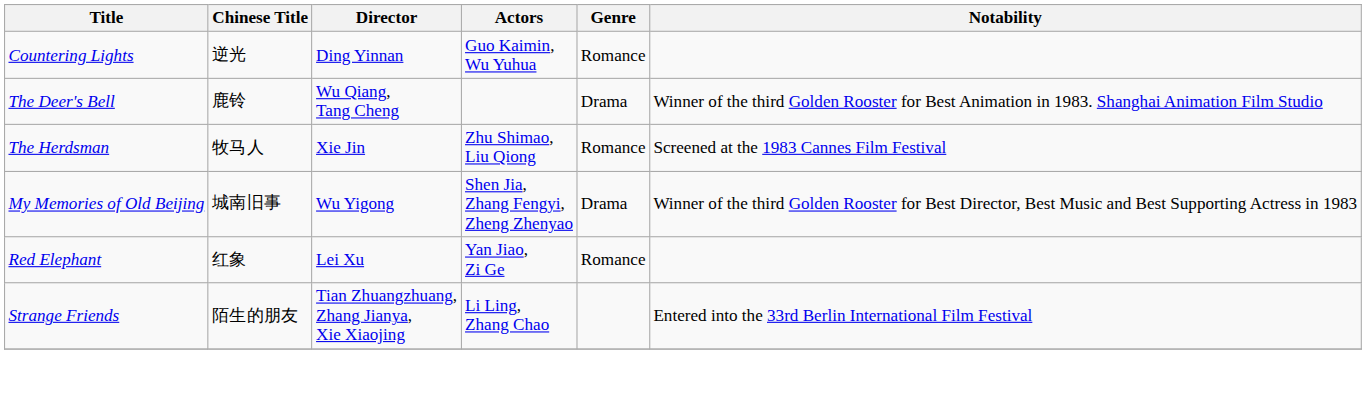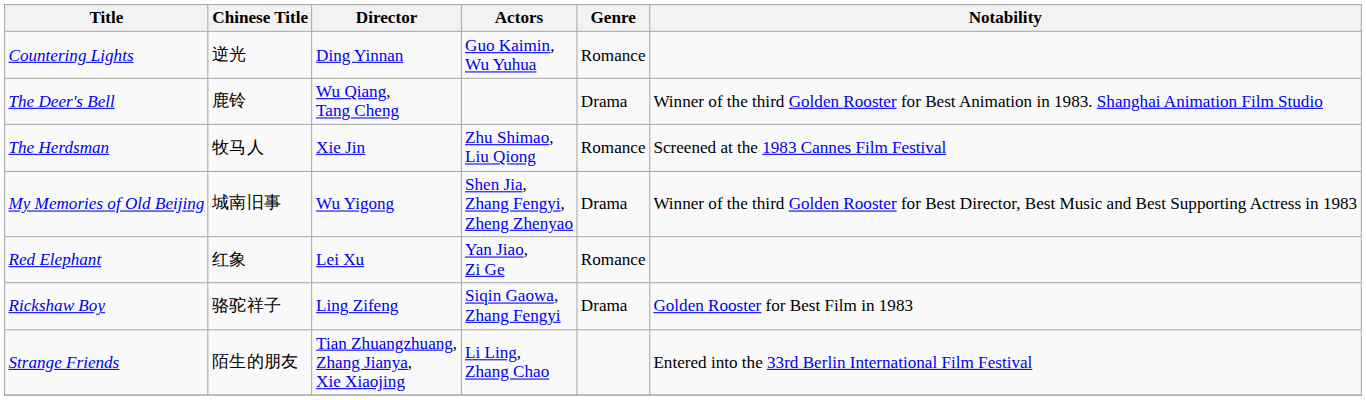+ row: Rickshaw Boy | 骆驼祥子 | Ling Zifeng | Siqin Gaowa, Zhang Fengyi | Drama | Golden Rooster for Best Film in 1983
